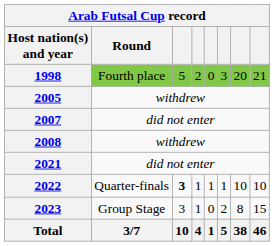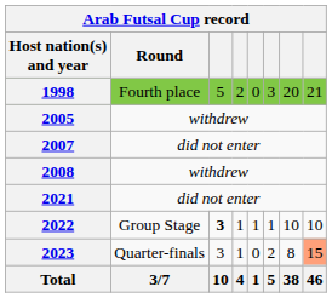2022 | Round: Quarter-finals -> Group Stage
2023 | Round: Group Stage -> Quarter-finals
2023 | column 8: no background -> lightsalmon background
